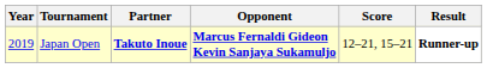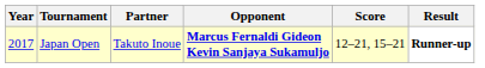Japan Open | Year: 2019 -> 2017
Japan Open | Partner: bold -> normal
